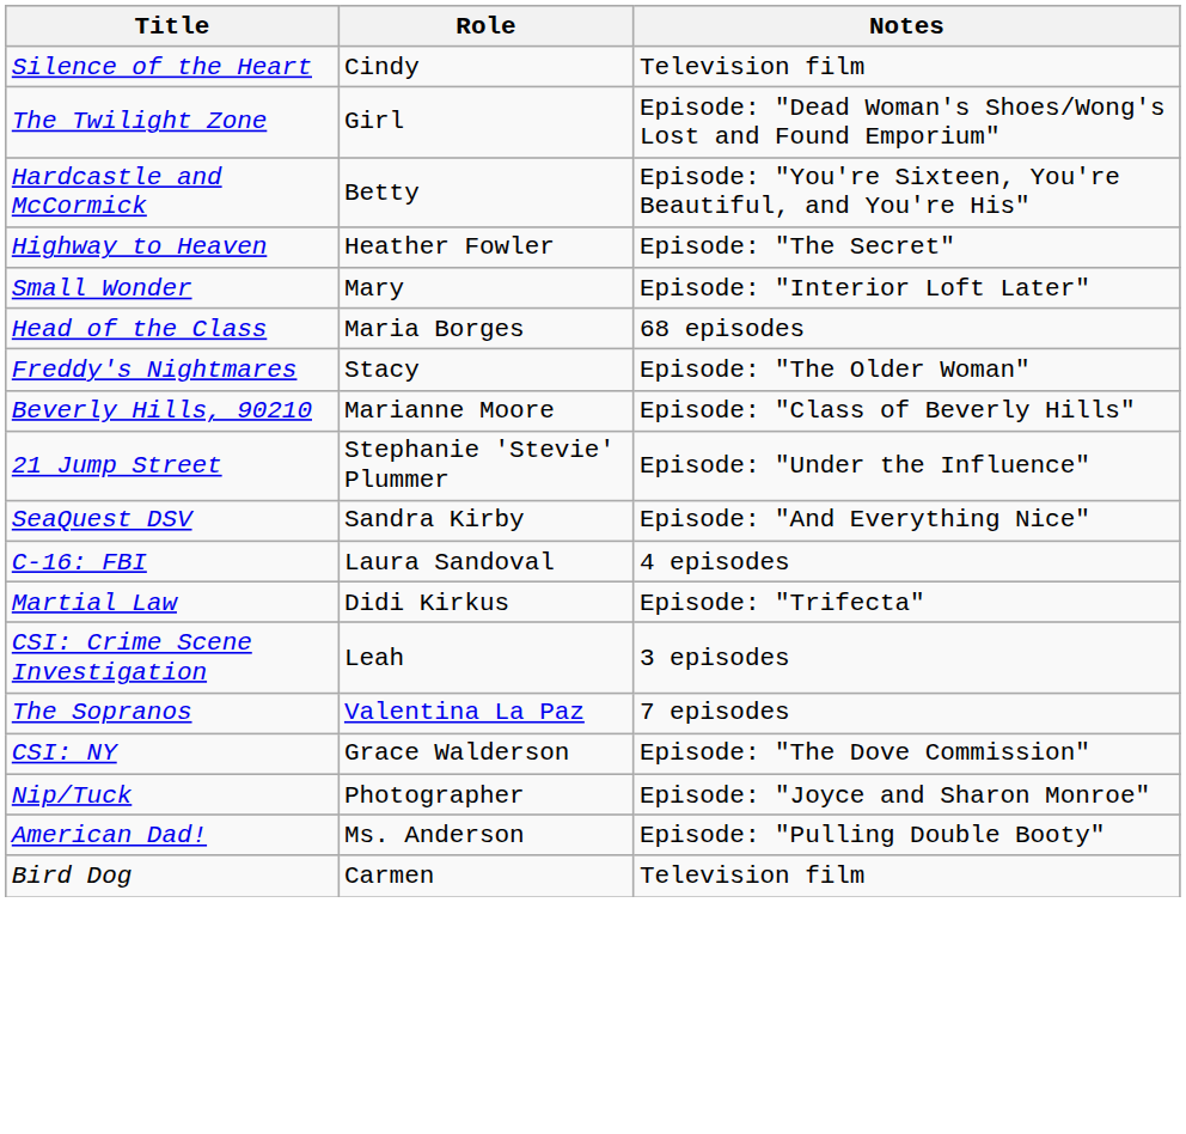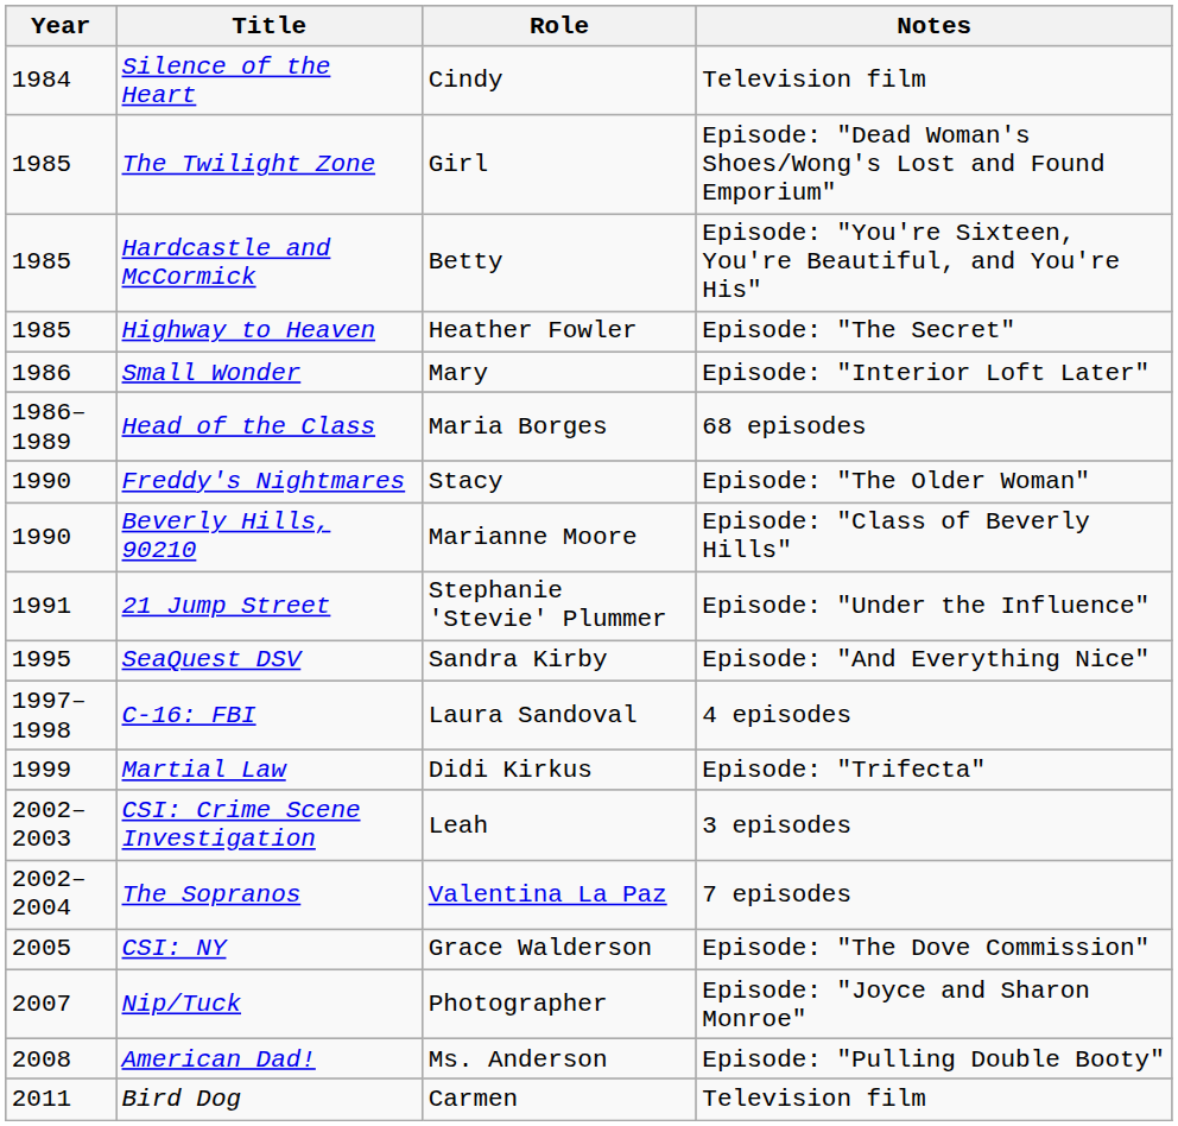+ column: Year | 1984 | 1985 | 1985 | 1985 | 1986 | 1986–1989 | 1990 | 1990 | 1991 | 1995 | 1997–1998 | 1999 | 2002–2003 | 2002–2004 | 2005 | 2007 | 2008 | 2011
